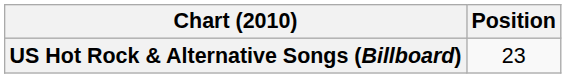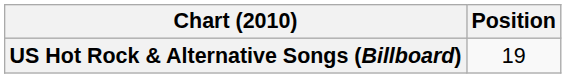US Hot Rock & Alternative Songs (Billboard) | Position: 23 -> 19
